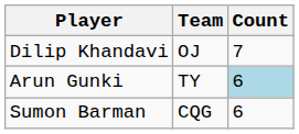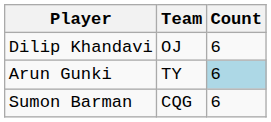Dilip Khandavi | Count: 7 -> 6
